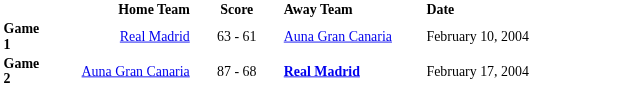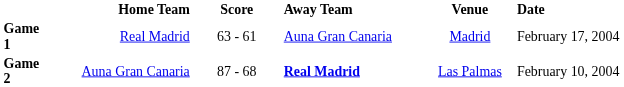+ column: Venue | Madrid | Las Palmas
Game 1 | Date: February 10, 2004 -> February 17, 2004
Game 2 | Date: February 17, 2004 -> February 10, 2004
